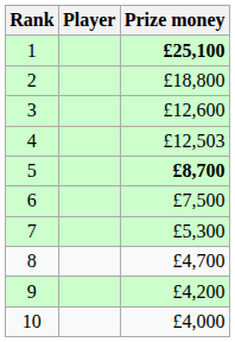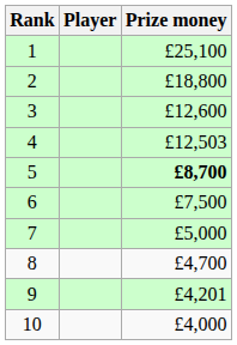1 | Prize money: bold -> normal
7 | Prize money: £5,300 -> £5,000
9 | Prize money: £4,200 -> £4,201
